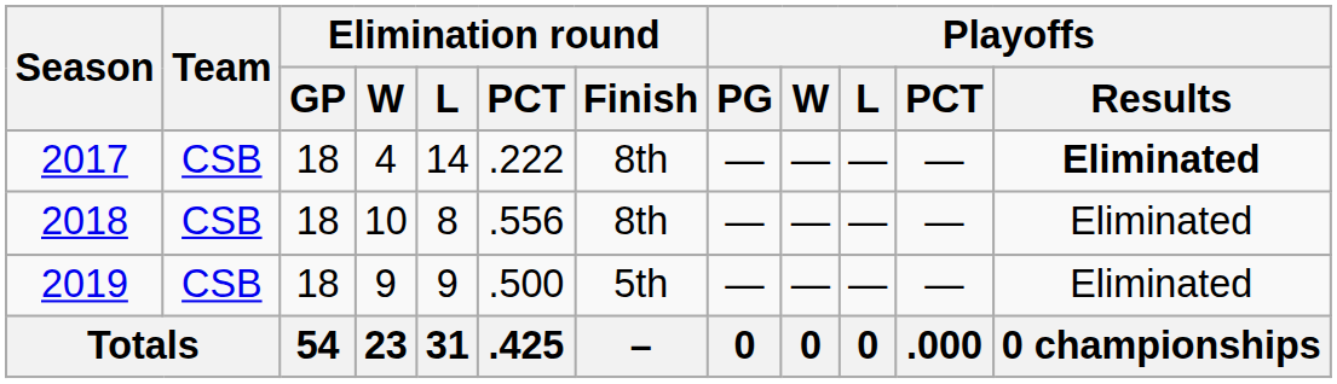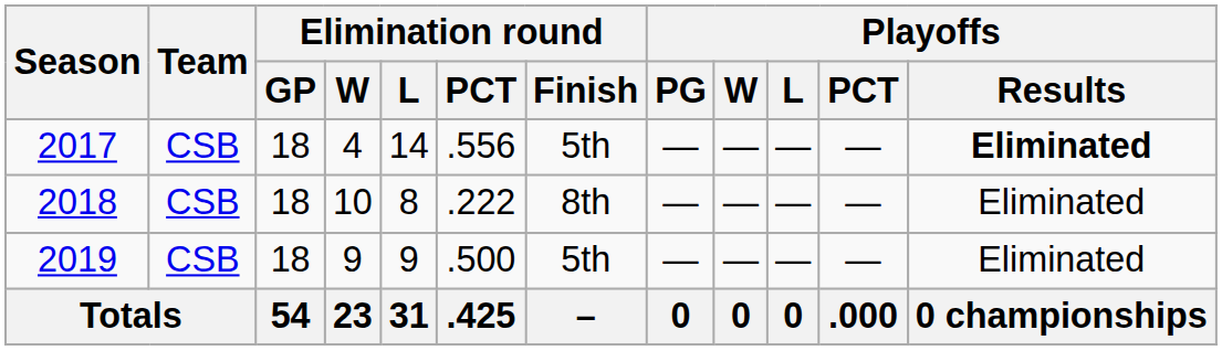2017 | Elimination round / PCT: .222 -> .556
2017 | Elimination round / Finish: 8th -> 5th
2018 | Elimination round / PCT: .556 -> .222
